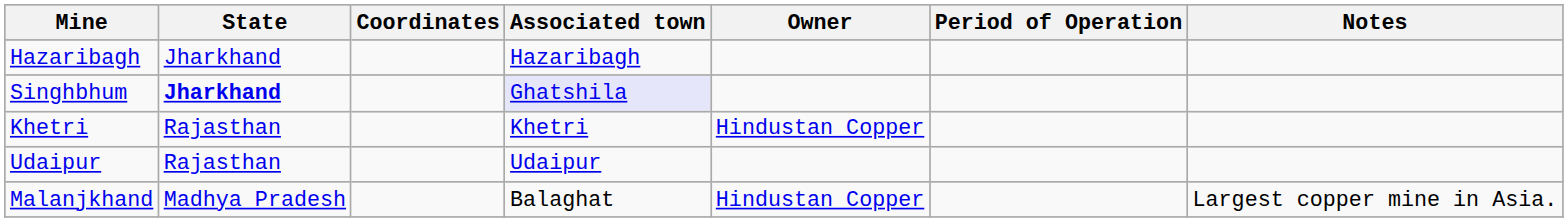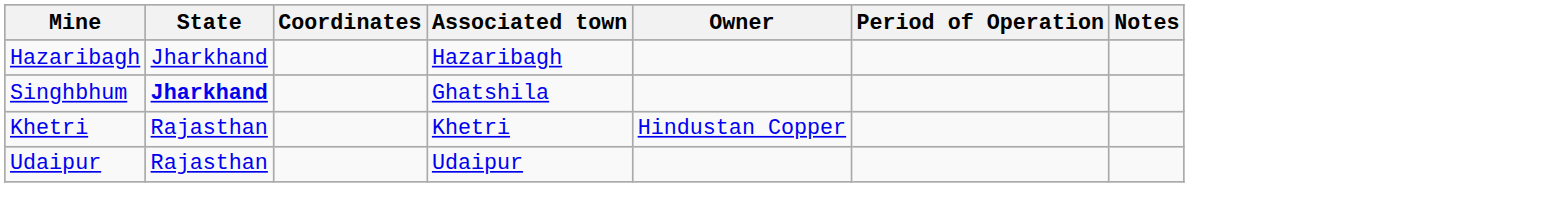Singhbhum | Associated town: lavender background -> no background
- row: Malanjkhand | Madhya Pradesh | Balaghat | Hindustan Copper | Largest copper mine in Asia.
